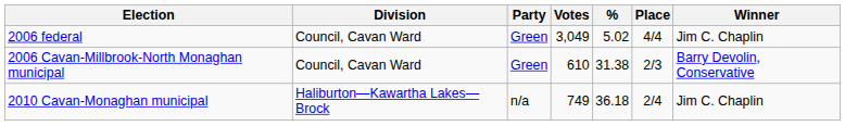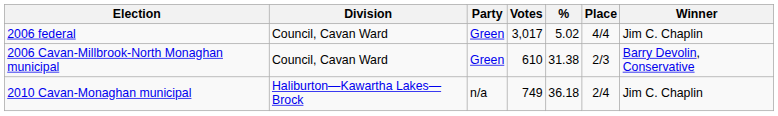2006 federal | Votes: 3,049 -> 3,017
